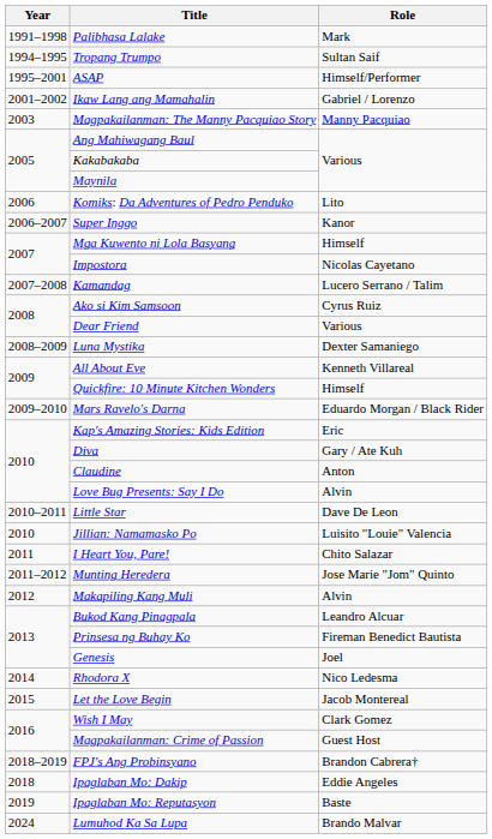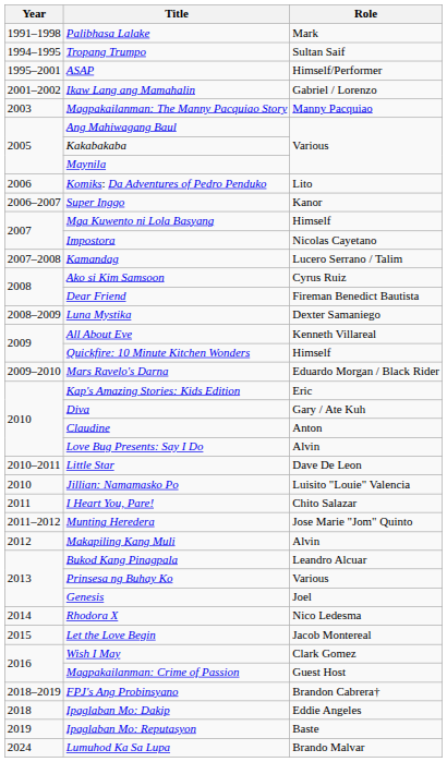Dear Friend | Role: Various -> Fireman Benedict Bautista
Prinsesa ng Buhay Ko | Role: Fireman Benedict Bautista -> Various
